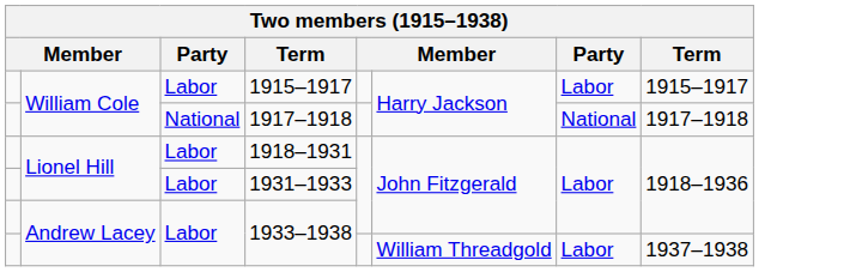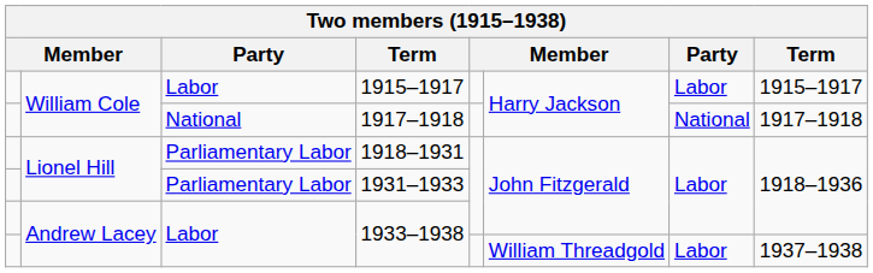1918–1931 | column 3: Labor -> Parliamentary Labor
1931–1933 | column 3: Labor -> Parliamentary Labor
